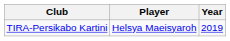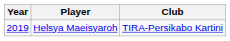columns swapped: Year <-> Club
